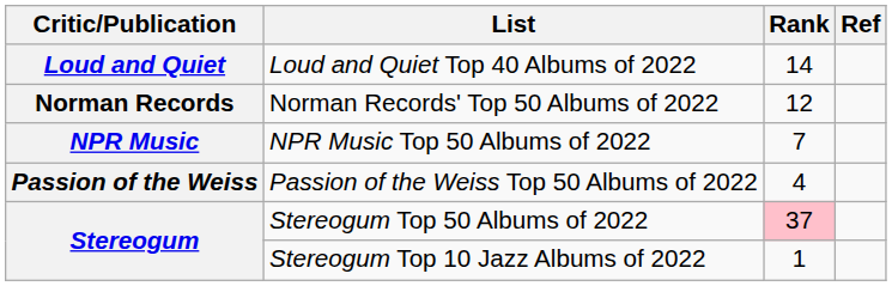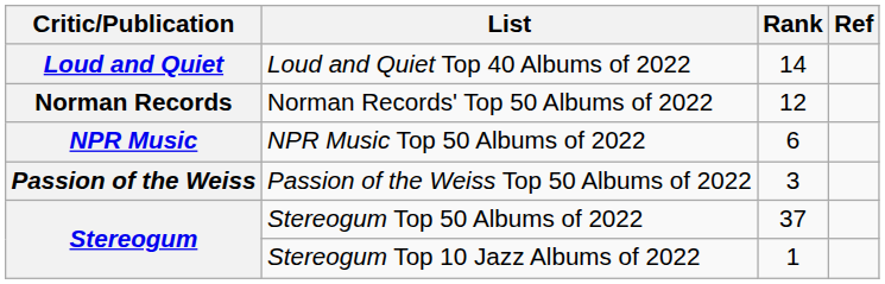NPR Music Top 50 Albums of 2022 | Rank: 7 -> 6
Passion of the Weiss Top 50 Albums of 2022 | Rank: 4 -> 3
Stereogum Top 50 Albums of 2022 | Rank: pink background -> no background
